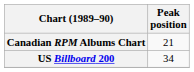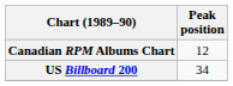Canadian RPM Albums Chart | Peak position: 21 -> 12
